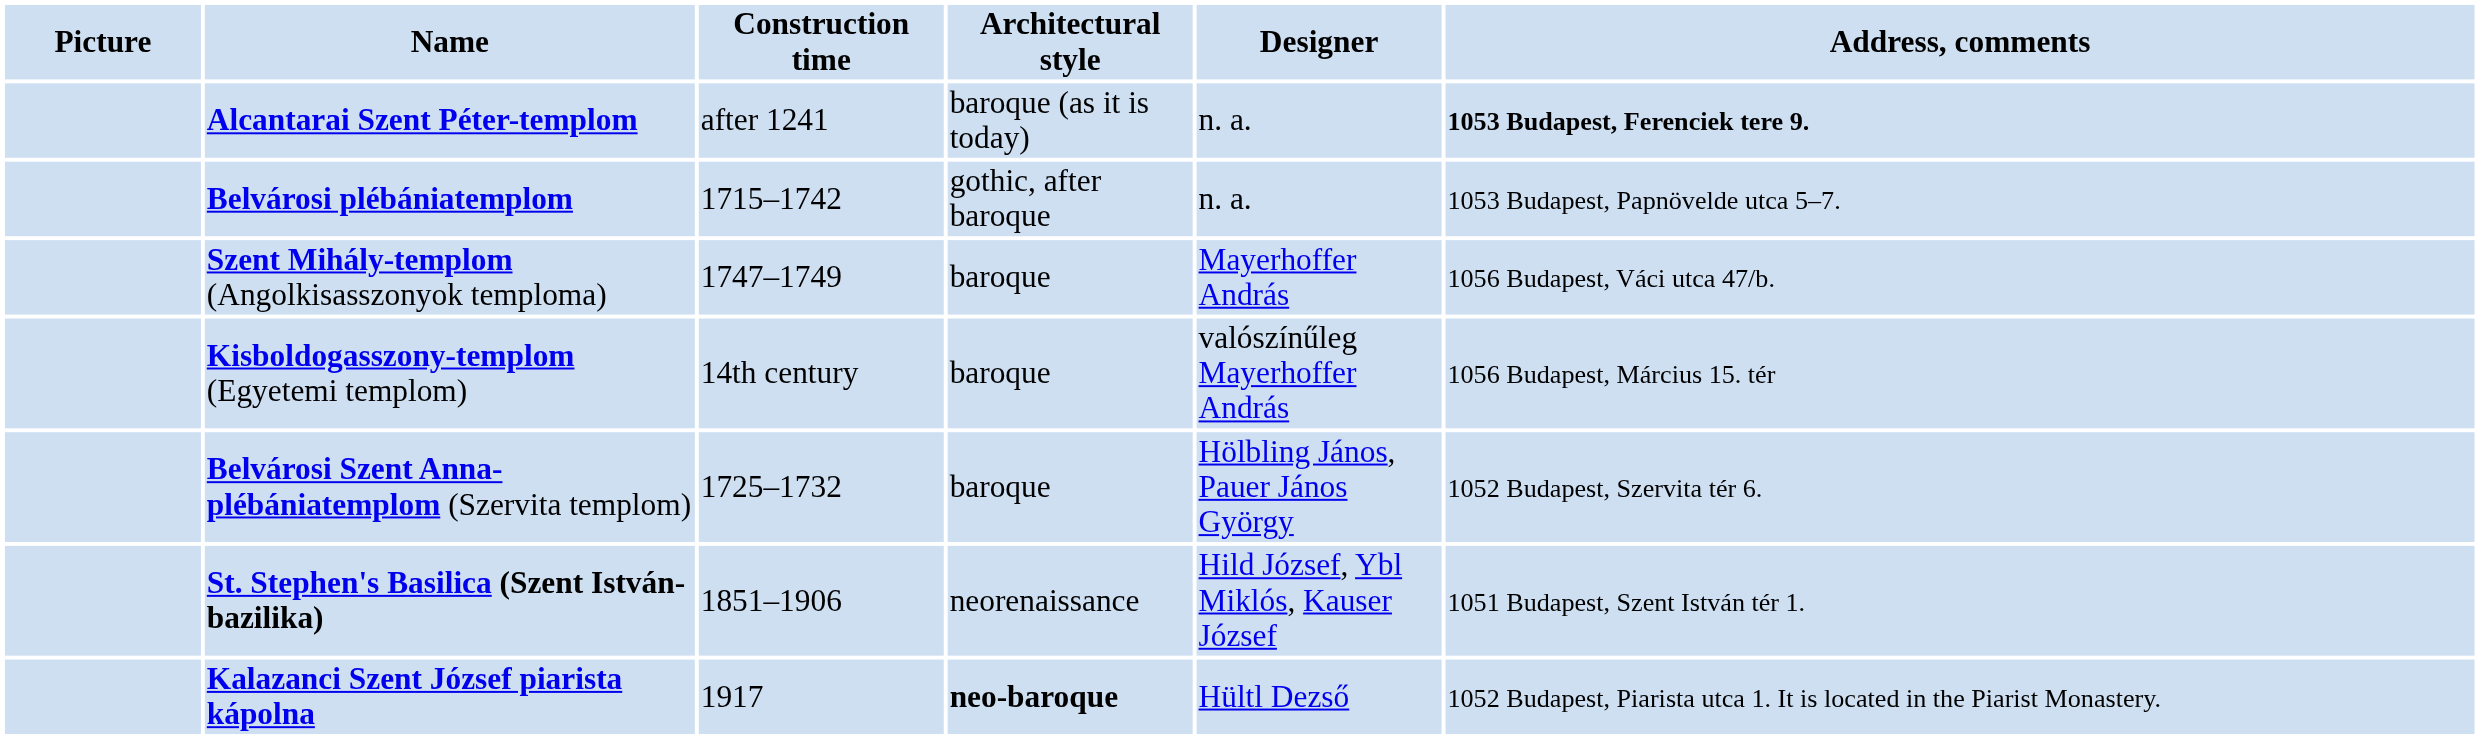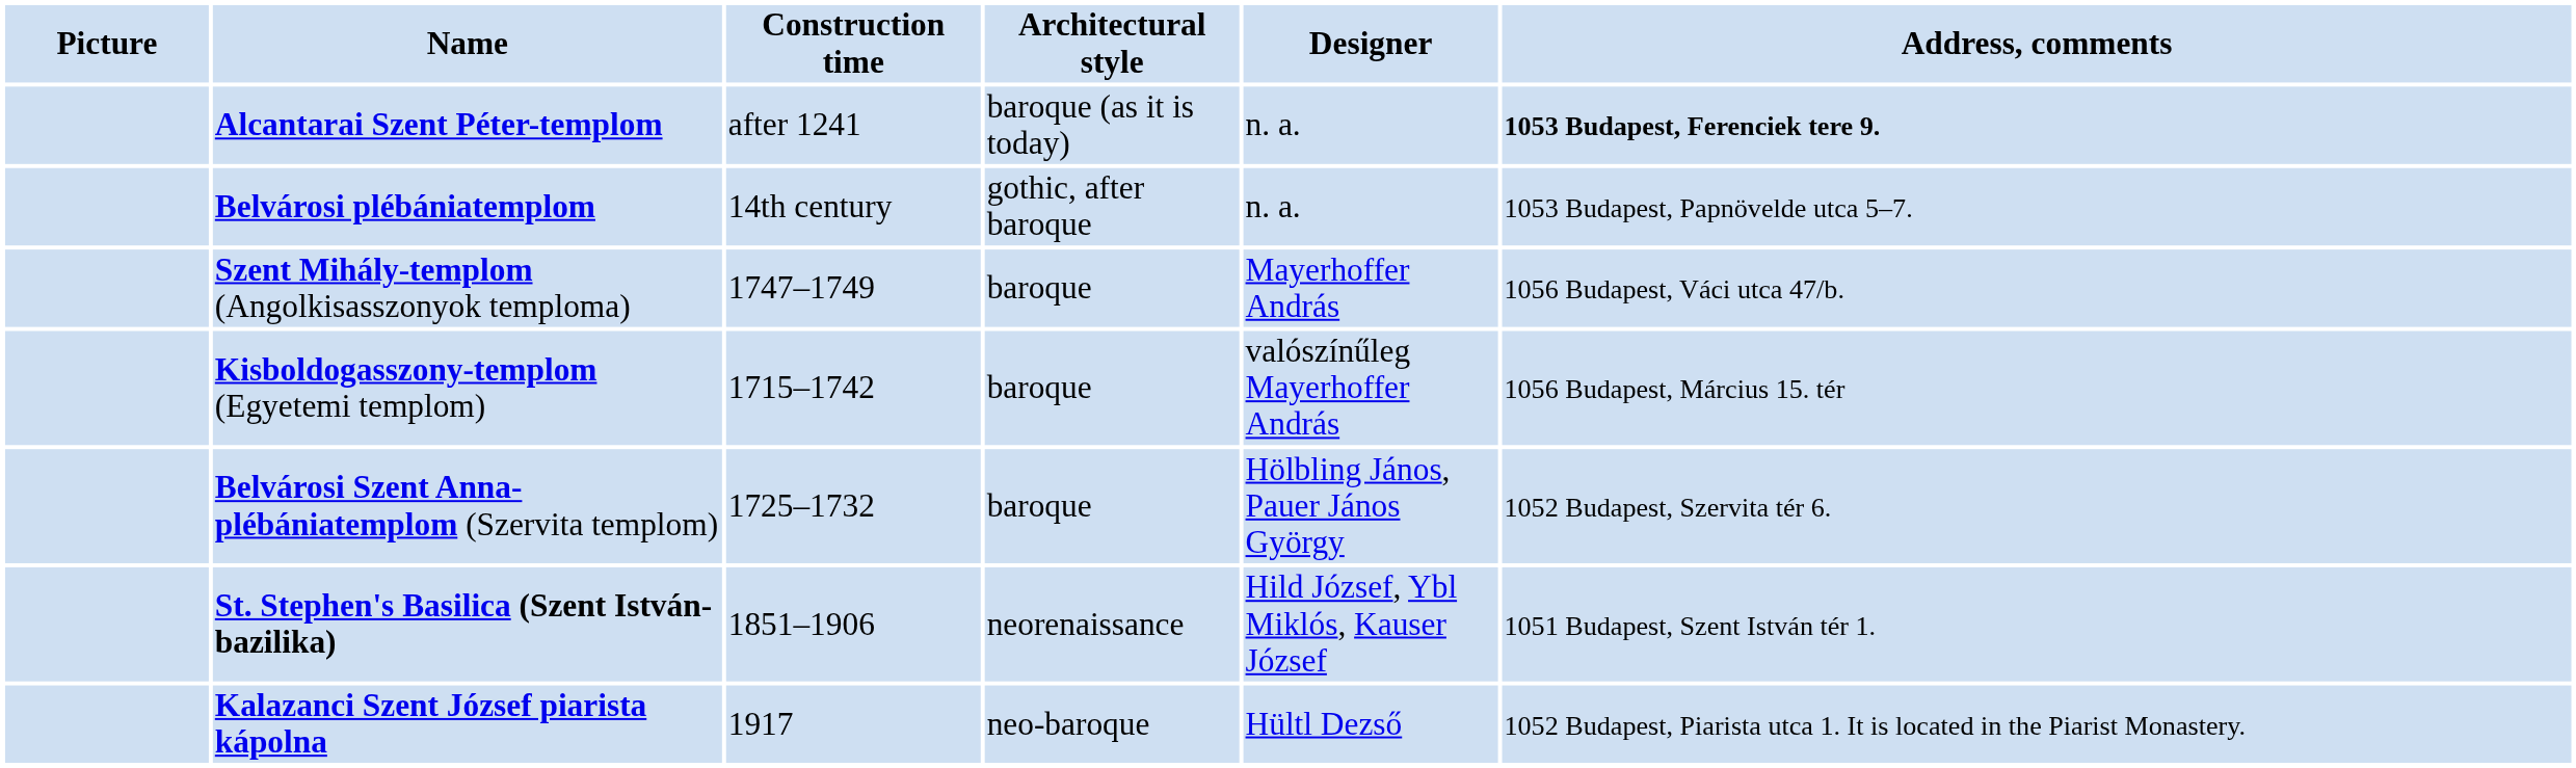Belvárosi plébániatemplom | Construction time: 1715–1742 -> 14th century
Kisboldogasszony-templom (Egyetemi templom) | Construction time: 14th century -> 1715–1742
Kalazanci Szent József piarista kápolna | Architectural style: bold -> normal
